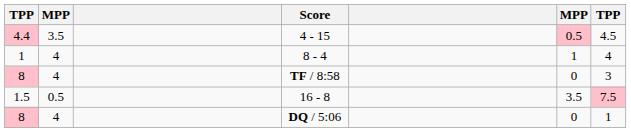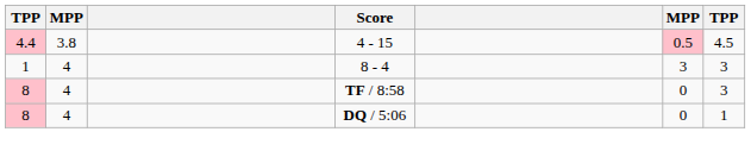4 - 15 | column 2: 3.5 -> 3.8
8 - 4 | column 6: 1 -> 3
8 - 4 | column 7: 4 -> 3
- row: 1.5 | 0.5 | 16 - 8 | 3.5 | 7.5
